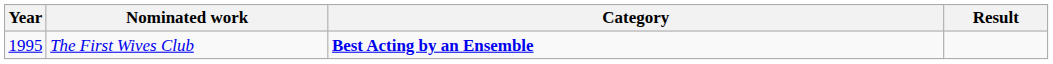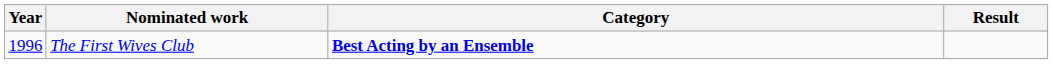The First Wives Club | Year: 1995 -> 1996
